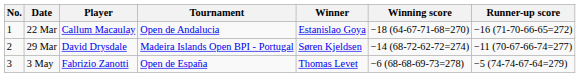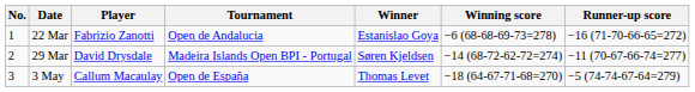22 Mar | Player: Callum Macaulay -> Fabrizio Zanotti
22 Mar | Winning score: −18 (64-67-71-68=270) -> −6 (68-68-69-73=278)
3 May | Player: Fabrizio Zanotti -> Callum Macaulay
3 May | Winning score: −6 (68-68-69-73=278) -> −18 (64-67-71-68=270)
